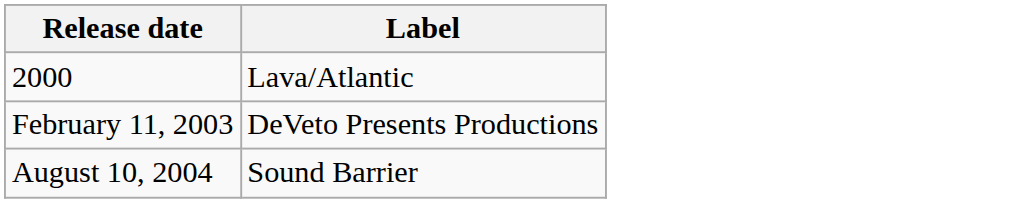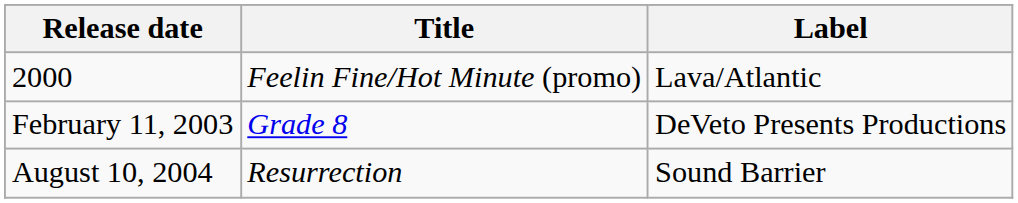+ column: Title | Feelin Fine/Hot Minute (promo) | Grade 8 | Resurrection
